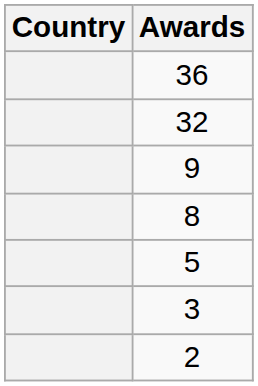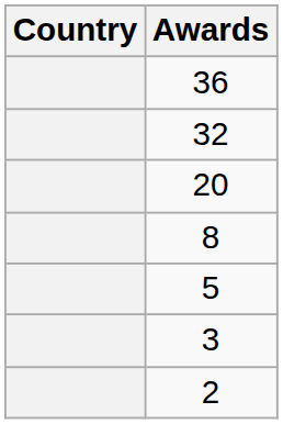+ row: 20
- row: 9
